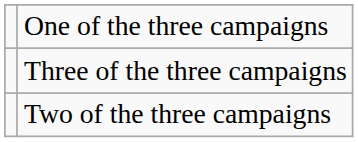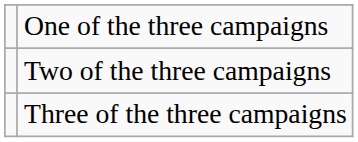rows swapped: Two of the three campaigns <-> Three of the three campaigns
